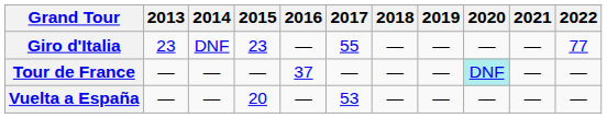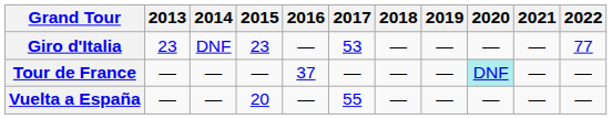Giro d'Italia | 2017: 55 -> 53
Vuelta a España | 2017: 53 -> 55
